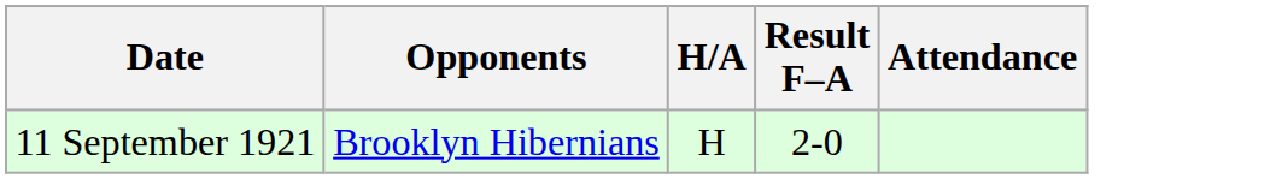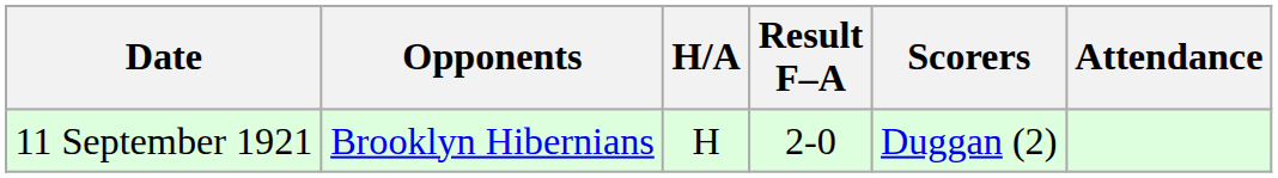+ column: Scorers | Duggan (2)
